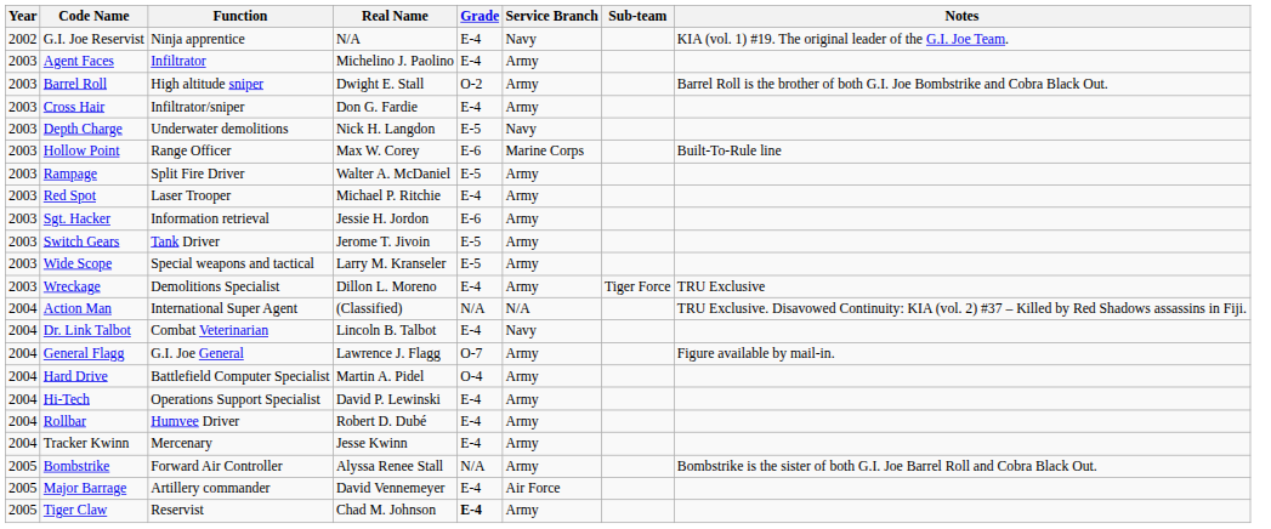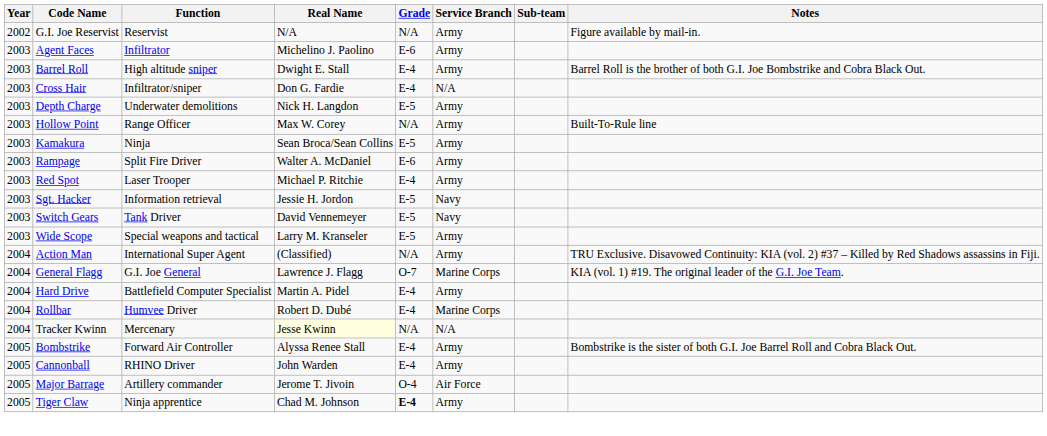G.I. Joe Reservist | Function: Ninja apprentice -> Reservist
G.I. Joe Reservist | Grade: E-4 -> N/A
G.I. Joe Reservist | Service Branch: Navy -> Army
G.I. Joe Reservist | Notes: KIA (vol. 1) #19. The original leader of the G.I. Joe Team. -> Figure available by mail-in.
Agent Faces | Grade: E-4 -> E-6
Barrel Roll | Grade: O-2 -> E-4
Cross Hair | Service Branch: Army -> N/A
Depth Charge | Service Branch: Navy -> Army
Hollow Point | Grade: E-6 -> N/A
Hollow Point | Service Branch: Marine Corps -> Army
+ row: 2003 | Kamakura | Ninja | Sean Broca/Sean Collins | E-5 | Army
Rampage | Grade: E-5 -> E-6
Sgt. Hacker | Grade: E-6 -> E-5
Sgt. Hacker | Service Branch: Army -> Navy
Switch Gears | Real Name: Jerome T. Jivoin -> David Vennemeyer
Switch Gears | Service Branch: Army -> Navy
- row: 2003 | Wreckage | Demolitions Specialist | Dillon L. Moreno | E-4 | Army | Tiger Force | TRU Exclusive
Action Man | Service Branch: N/A -> Army
- row: 2004 | Dr. Link Talbot | Combat Veterinarian | Lincoln B. Talbot | E-4 | Navy
General Flagg | Service Branch: Army -> Marine Corps
General Flagg | Notes: Figure available by mail-in. -> KIA (vol. 1) #19. The original leader of the G.I. Joe Team.
Hard Drive | Grade: O-4 -> E-4
- row: 2004 | Hi-Tech | Operations Support Specialist | David P. Lewinski | E-4 | Army
Rollbar | Service Branch: Army -> Marine Corps
Tracker Kwinn | Real Name: no background -> lightyellow background
Tracker Kwinn | Grade: E-4 -> N/A
Tracker Kwinn | Service Branch: Army -> N/A
Bombstrike | Grade: N/A -> E-4
+ row: 2005 | Cannonball | RHINO Driver | John Warden | E-4 | Army
Major Barrage | Real Name: David Vennemeyer -> Jerome T. Jivoin
Major Barrage | Grade: E-4 -> O-4
Tiger Claw | Function: Reservist -> Ninja apprentice
